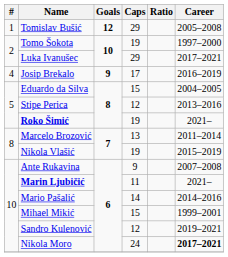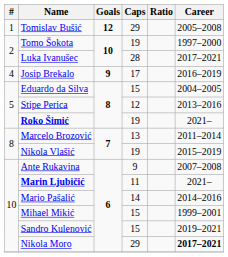Luka Ivanušec | Caps: 29 -> 28
Sandro Kulenović | Caps: 12 -> 15
Nikola Moro | Caps: 24 -> 29
